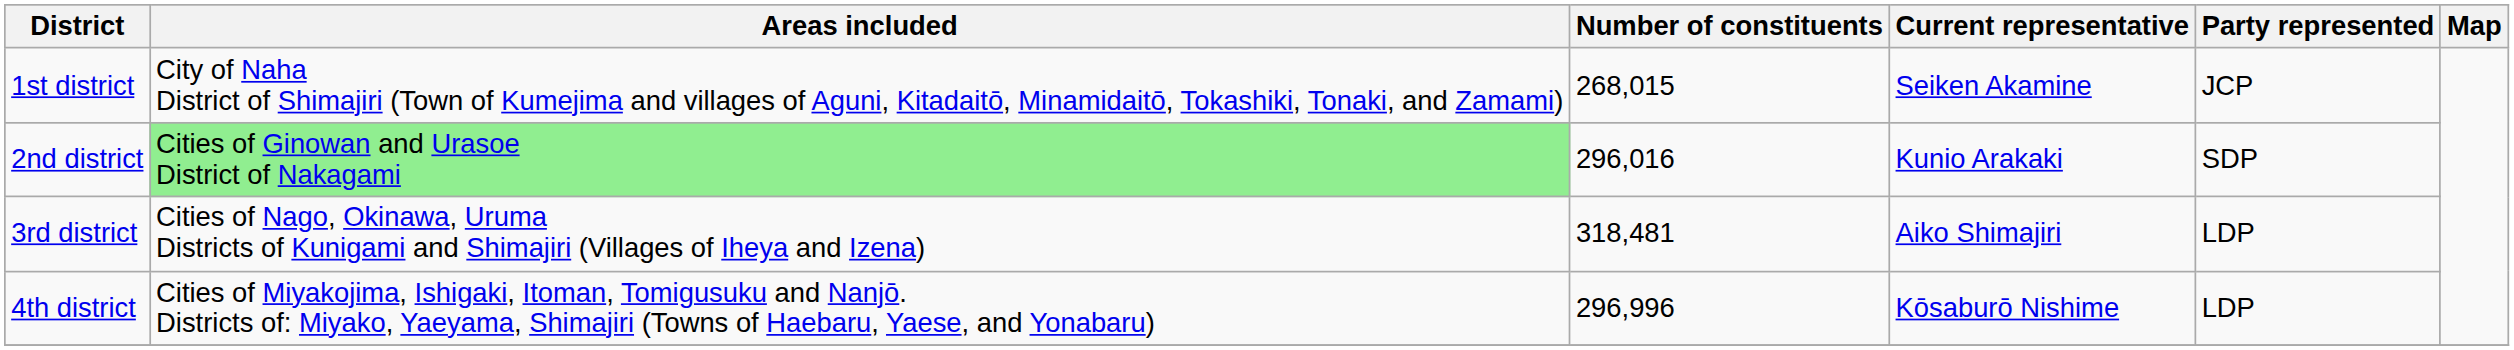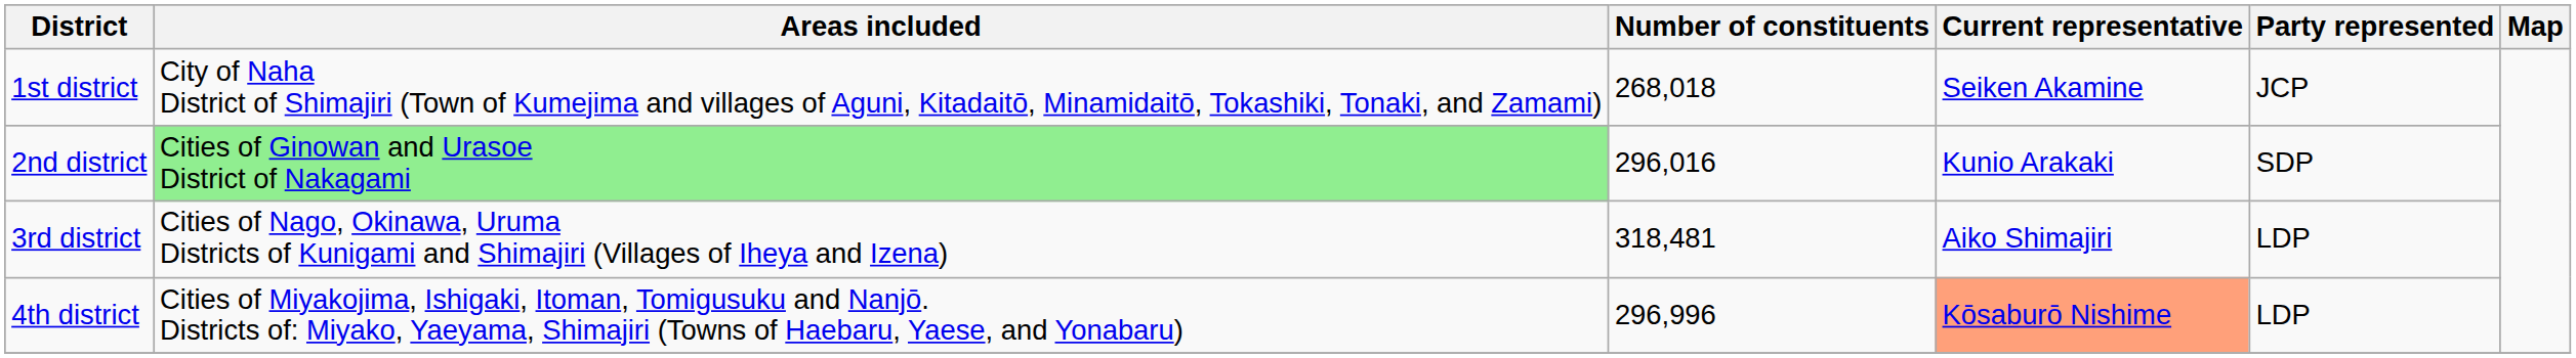1st district | Number of constituents: 268,015 -> 268,018
4th district | Current representative: no background -> lightsalmon background
